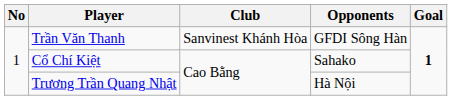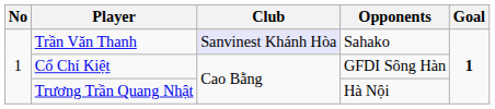Trần Văn Thanh | Club: no background -> lavender background
Trần Văn Thanh | Opponents: GFDI Sông Hàn -> Sahako
Cổ Chí Kiệt | Opponents: Sahako -> GFDI Sông Hàn
